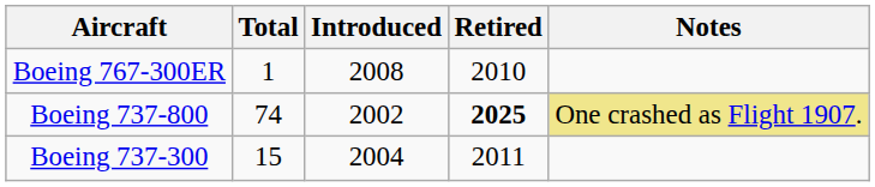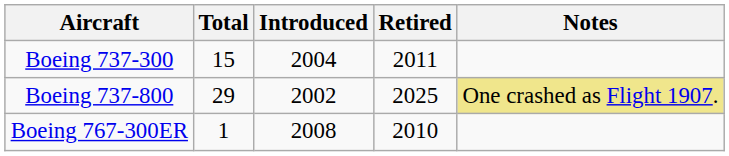rows swapped: Boeing 737-300 <-> Boeing 767-300ER
Boeing 737-800 | Total: 74 -> 29
Boeing 737-800 | Retired: bold -> normal
